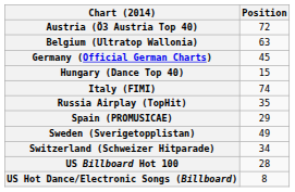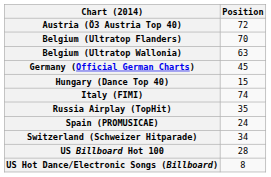+ row: Belgium (Ultratop Flanders) | 70
Spain (PROMUSICAE) | Position: 29 -> 24
- row: Sweden (Sverigetopplistan) | 49
